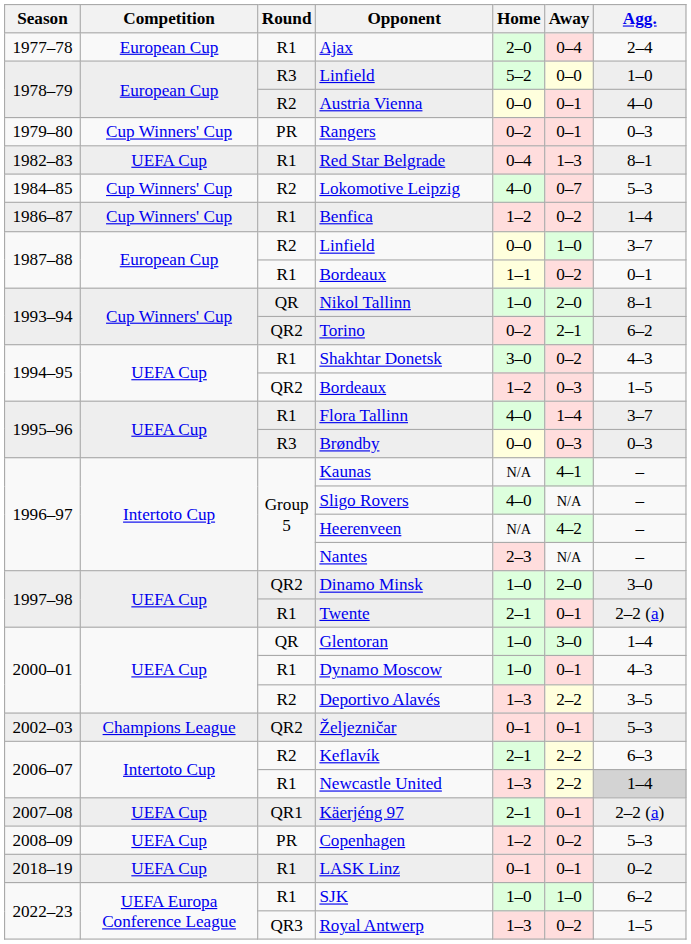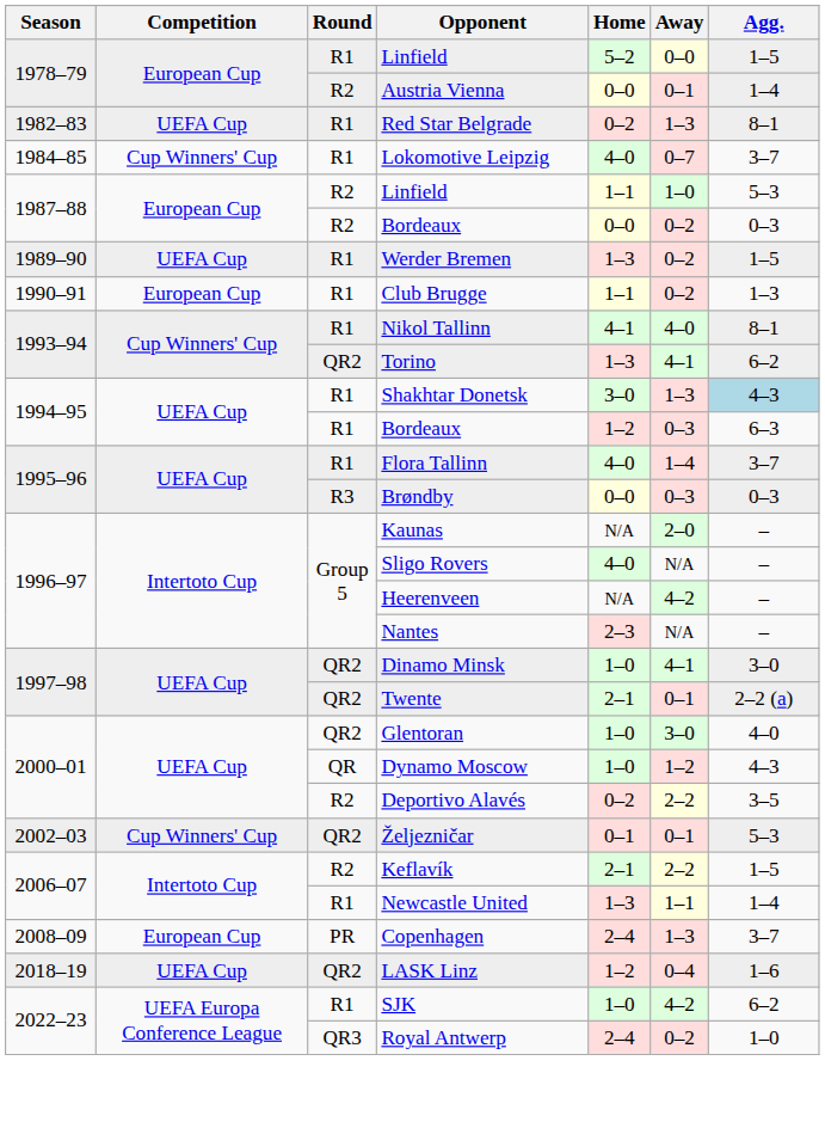- row: 1977–78 | European Cup | R1 | Ajax | 2–0 | 0–4 | 2–4
1978–79 / Linfield | Round: R3 -> R1
1978–79 / Linfield | Agg.: 1–0 -> 1–5
Austria Vienna | Agg.: 4–0 -> 1–4
- row: 1979–80 | Cup Winners' Cup | PR | Rangers | 0–2 | 0–1 | 0–3
Red Star Belgrade | Home: 0–4 -> 0–2
Lokomotive Leipzig | Round: R2 -> R1
Lokomotive Leipzig | Agg.: 5–3 -> 3–7
- row: 1986–87 | Cup Winners' Cup | R1 | Benfica | 1–2 | 0–2 | 1–4
1987–88 / Linfield | Home: 0–0 -> 1–1
1987–88 / Linfield | Agg.: 3–7 -> 5–3
1987–88 / Bordeaux | Round: R1 -> R2
1987–88 / Bordeaux | Home: 1–1 -> 0–0
1987–88 / Bordeaux | Agg.: 0–1 -> 0–3
+ row: 1989–90 | UEFA Cup | R1 | Werder Bremen | 1–3 | 0–2 | 1–5
+ row: 1990–91 | European Cup | R1 | Club Brugge | 1–1 | 0–2 | 1–3
Nikol Tallinn | Round: QR -> R1
Nikol Tallinn | Home: 1–0 -> 4–1
Nikol Tallinn | Away: 2–0 -> 4–0
Torino | Home: 0–2 -> 1–3
Torino | Away: 2–1 -> 4–1
Shakhtar Donetsk | Away: 0–2 -> 1–3
Shakhtar Donetsk | Agg.: no background -> lightblue background
1994–95 / Bordeaux | Round: QR2 -> R1
1994–95 / Bordeaux | Agg.: 1–5 -> 6–3
Kaunas | Away: 4–1 -> 2–0
Dinamo Minsk | Away: 2–0 -> 4–1
Twente | Round: R1 -> QR2
Glentoran | Round: QR -> QR2
Glentoran | Agg.: 1–4 -> 4–0
Dynamo Moscow | Round: R1 -> QR
Dynamo Moscow | Away: 0–1 -> 1–2
Deportivo Alavés | Home: 1–3 -> 0–2
Željezničar | Competition: Champions League -> Cup Winners' Cup
Keflavík | Agg.: 6–3 -> 1–5
Newcastle United | Away: 2–2 -> 1–1
Newcastle United | Agg.: lightgrey background -> no background
- row: 2007–08 | UEFA Cup | QR1 | Käerjéng 97 | 2–1 | 0–1 | 2–2 (a)
Copenhagen | Competition: UEFA Cup -> European Cup
Copenhagen | Home: 1–2 -> 2–4
Copenhagen | Away: 0–2 -> 1–3
Copenhagen | Agg.: 5–3 -> 3–7
LASK Linz | Round: R1 -> QR2
LASK Linz | Home: 0–1 -> 1–2
LASK Linz | Away: 0–1 -> 0–4
LASK Linz | Agg.: 0–2 -> 1–6
SJK | Away: 1–0 -> 4–2
Royal Antwerp | Home: 1–3 -> 2–4
Royal Antwerp | Agg.: 1–5 -> 1–0
